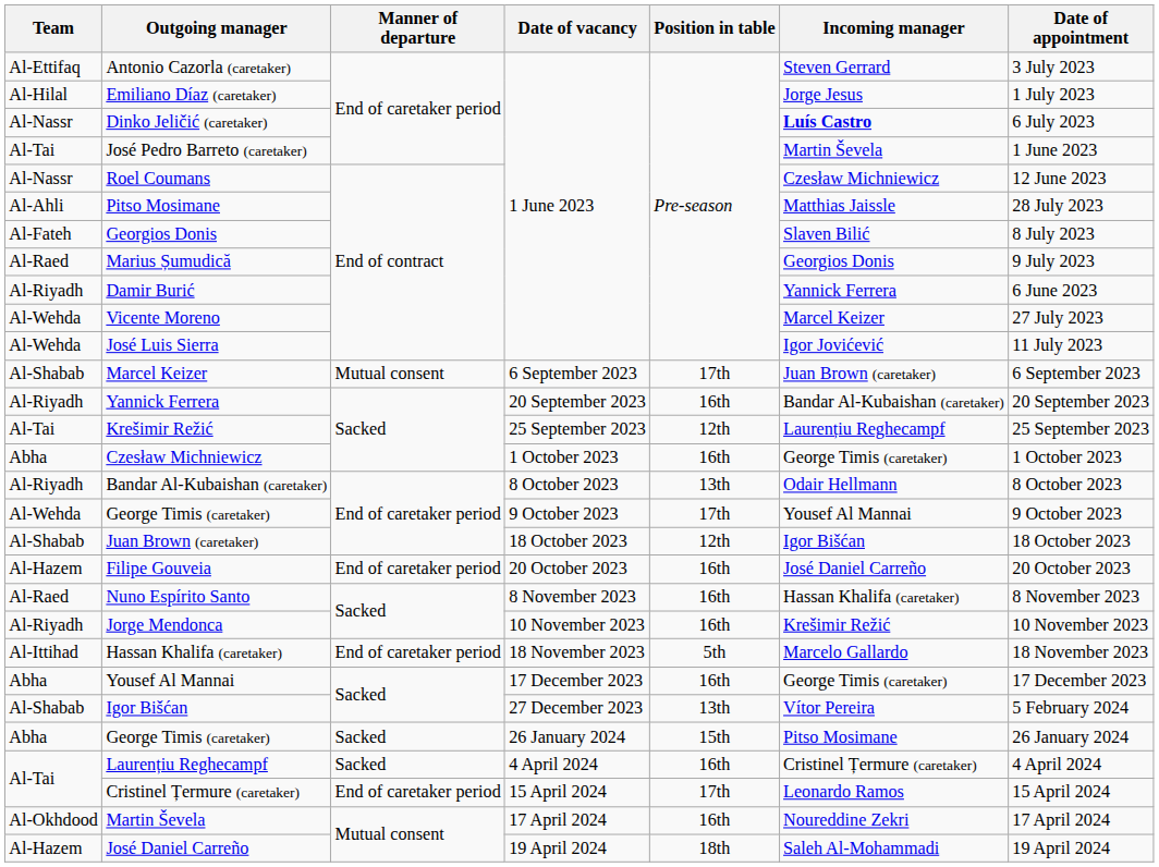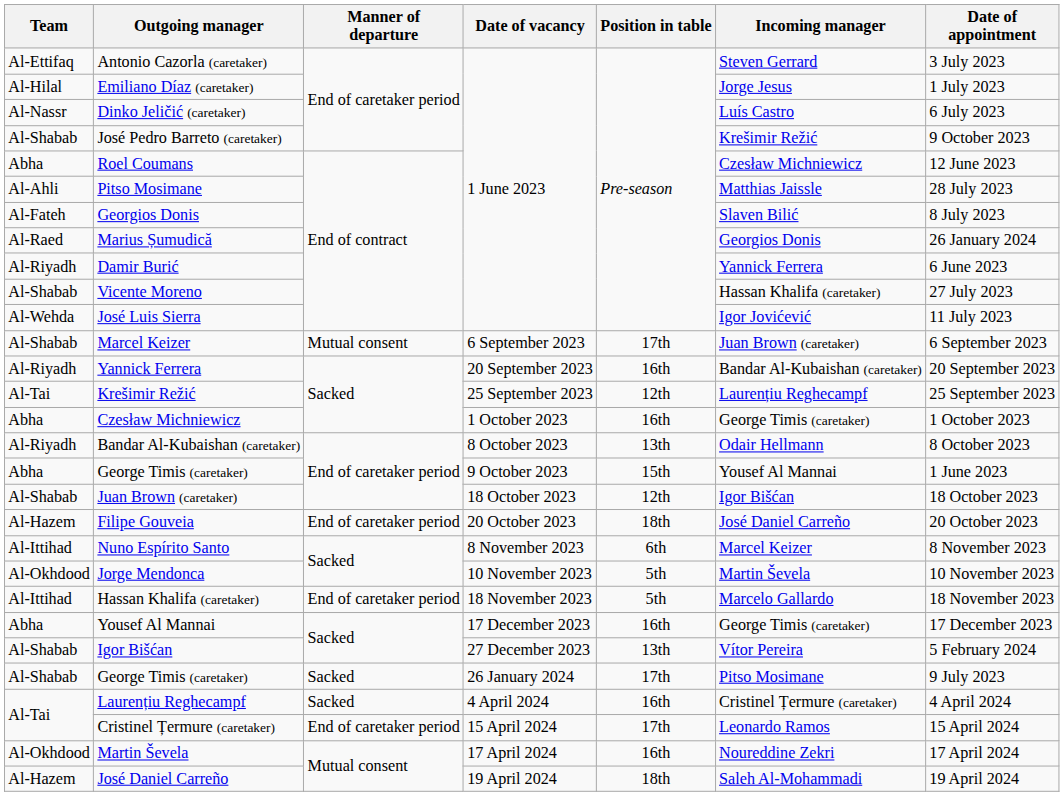Dinko Jeličić (caretaker) | Incoming manager: bold -> normal
José Pedro Barreto (caretaker) | Team: Al-Tai -> Al-Shabab
José Pedro Barreto (caretaker) | Incoming manager: Martin Ševela -> Krešimir Režić
José Pedro Barreto (caretaker) | Date of appointment: 1 June 2023 -> 9 October 2023
Roel Coumans | Team: Al-Nassr -> Abha
Marius Șumudică | Date of appointment: 9 July 2023 -> 26 January 2024
Vicente Moreno | Team: Al-Wehda -> Al-Shabab
Vicente Moreno | Incoming manager: Marcel Keizer -> Hassan Khalifa (caretaker)
George Timis (caretaker) / 9 October 2023 | Team: Al-Wehda -> Abha
George Timis (caretaker) / 9 October 2023 | Position in table: 17th -> 15th
George Timis (caretaker) / 9 October 2023 | Date of appointment: 9 October 2023 -> 1 June 2023
Filipe Gouveia | Position in table: 16th -> 18th
Nuno Espírito Santo | Team: Al-Raed -> Al-Ittihad
Nuno Espírito Santo | Position in table: 16th -> 6th
Nuno Espírito Santo | Incoming manager: Hassan Khalifa (caretaker) -> Marcel Keizer
Jorge Mendonca | Team: Al-Riyadh -> Al-Okhdood
Jorge Mendonca | Position in table: 16th -> 5th
Jorge Mendonca | Incoming manager: Krešimir Režić -> Martin Ševela
George Timis (caretaker) / 26 January 2024 | Team: Abha -> Al-Shabab
George Timis (caretaker) / 26 January 2024 | Position in table: 15th -> 17th
George Timis (caretaker) / 26 January 2024 | Date of appointment: 26 January 2024 -> 9 July 2023
